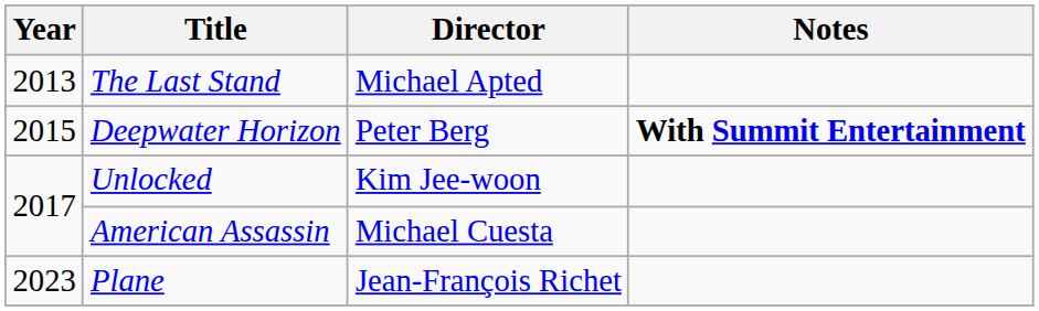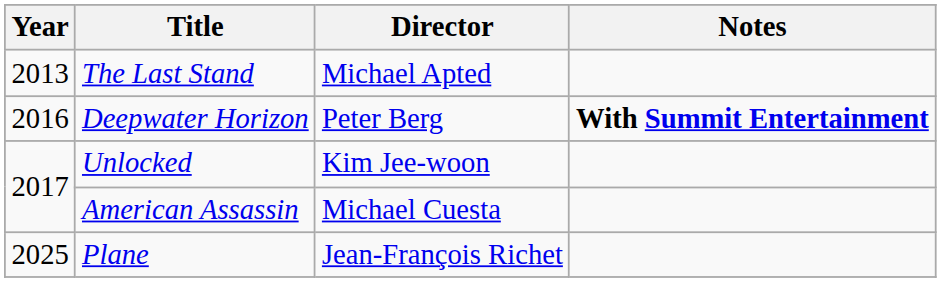Deepwater Horizon | Year: 2015 -> 2016
Plane | Year: 2023 -> 2025
